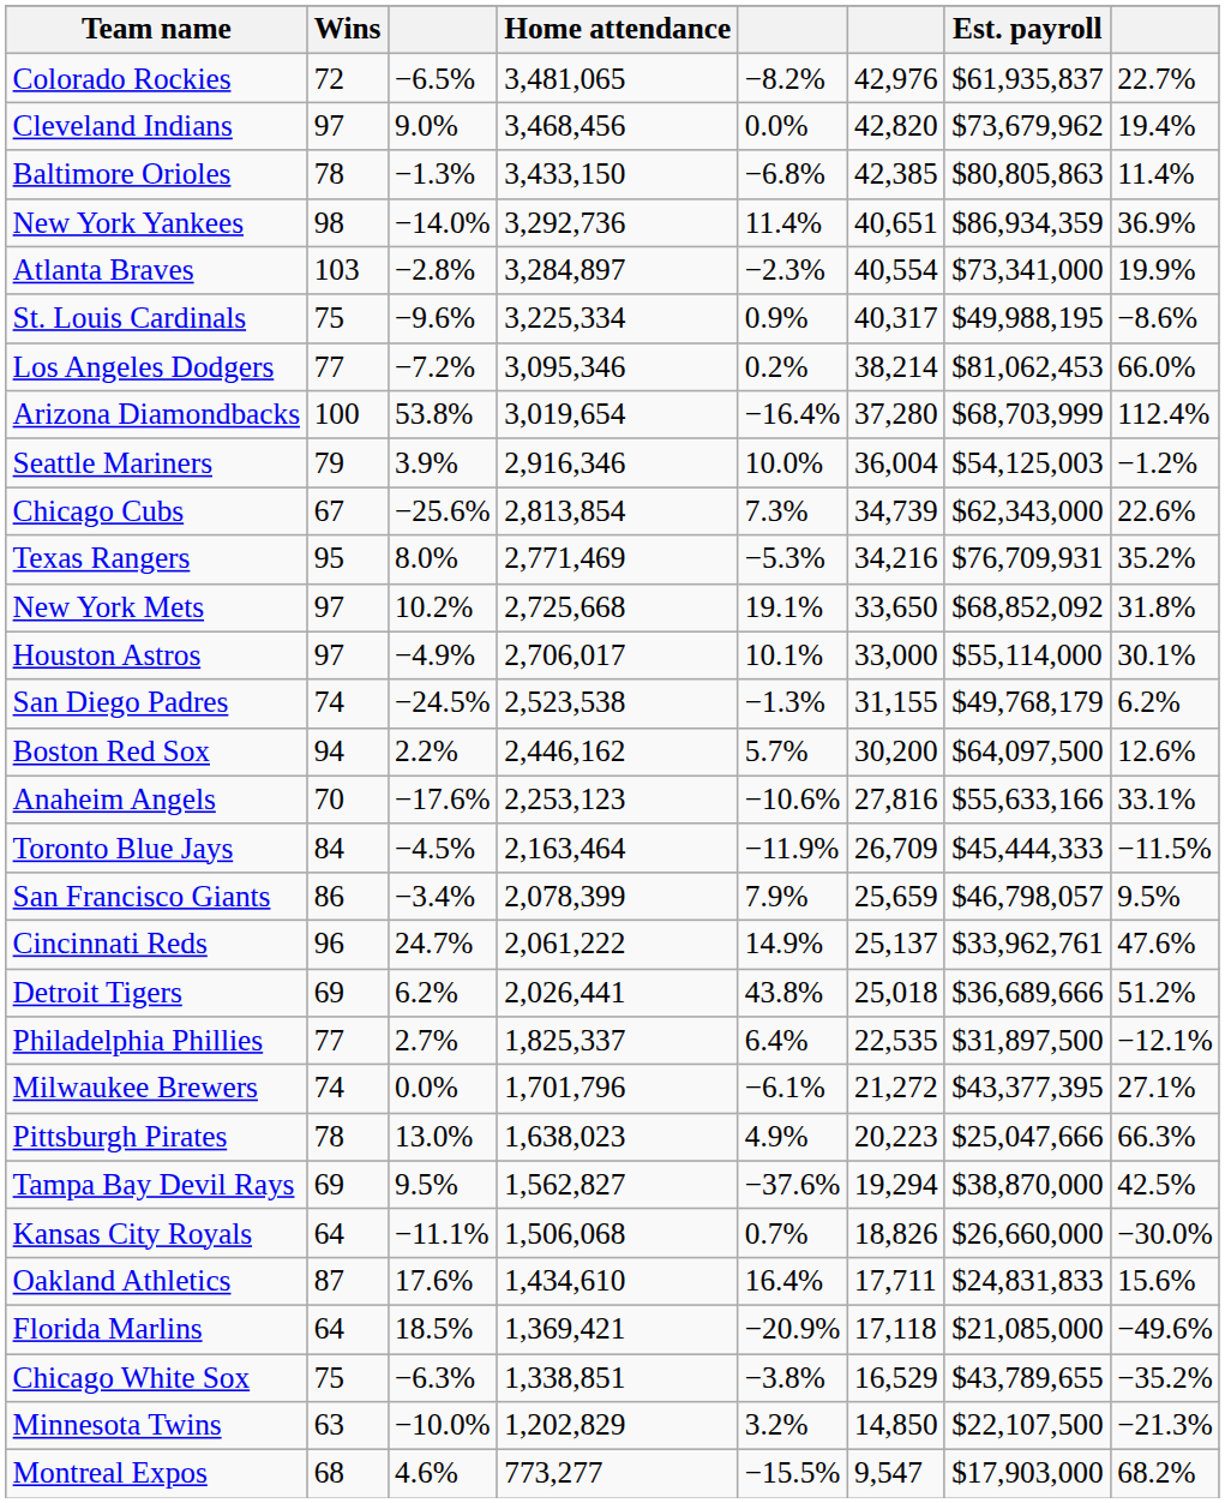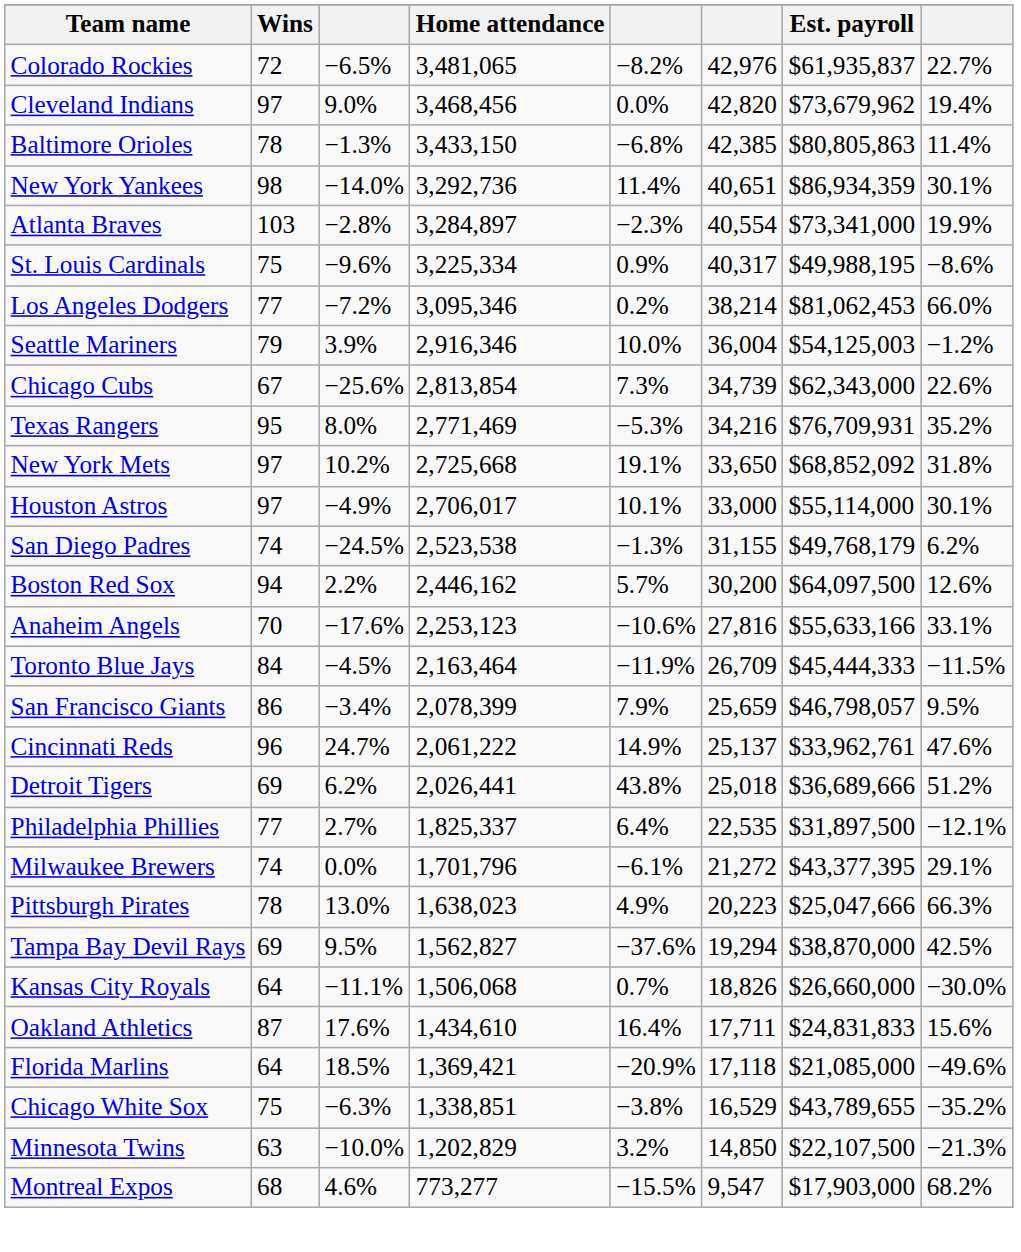New York Yankees | column 8: 36.9% -> 30.1%
- row: Arizona Diamondbacks | 100 | 53.8% | 3,019,654 | −16.4% | 37,280 | $68,703,999 | 112.4%
Milwaukee Brewers | column 8: 27.1% -> 29.1%
